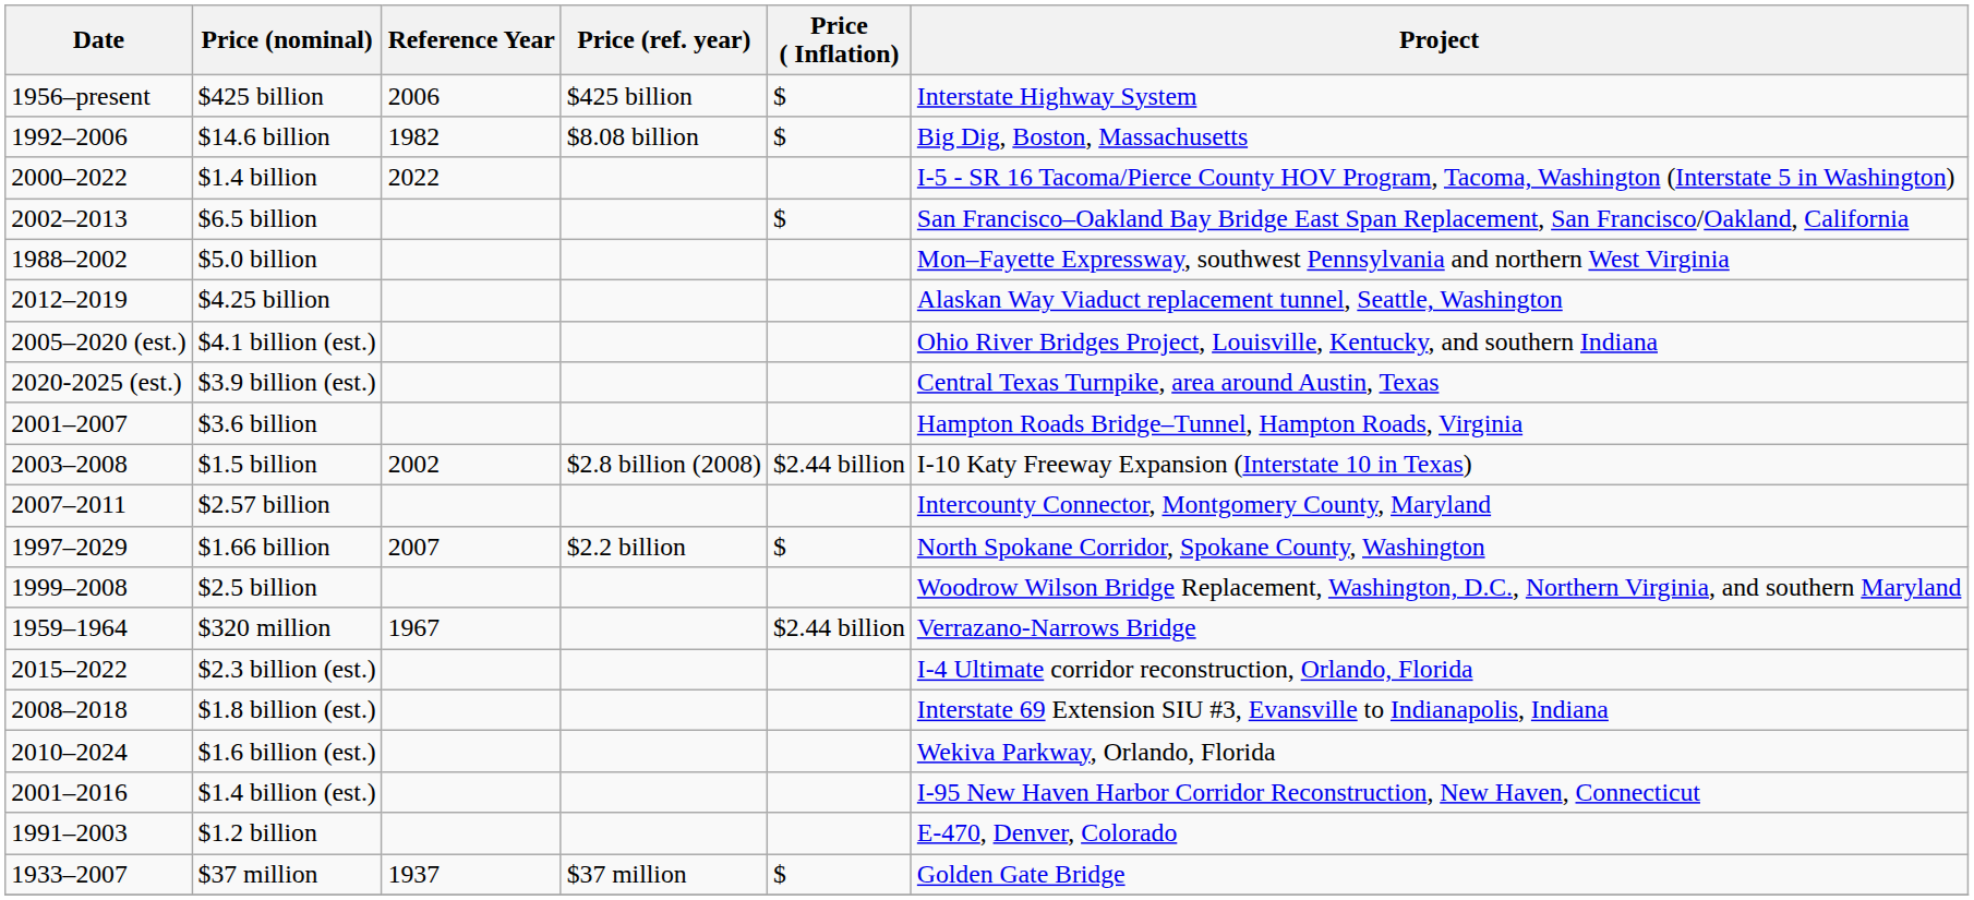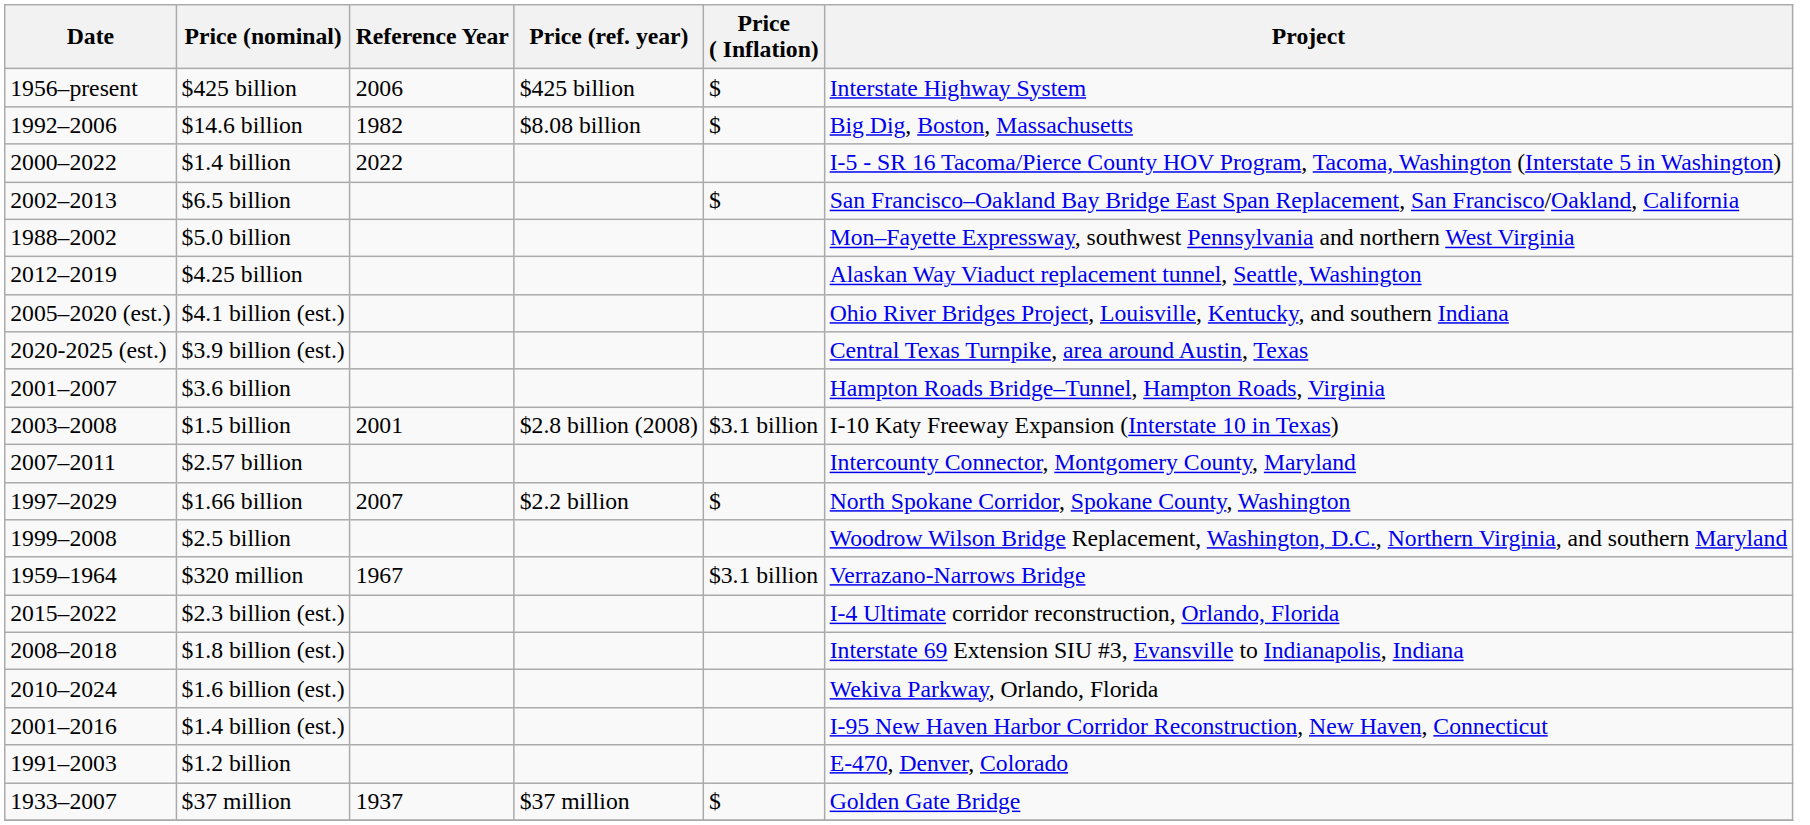$1.5 billion | Reference Year: 2002 -> 2001
$1.5 billion | Price ( Inflation): $2.44 billion -> $3.1 billion
$320 million | Price ( Inflation): $2.44 billion -> $3.1 billion
